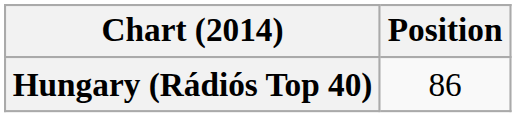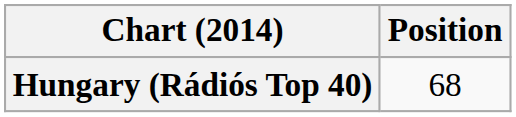Hungary (Rádiós Top 40) | Position: 86 -> 68
